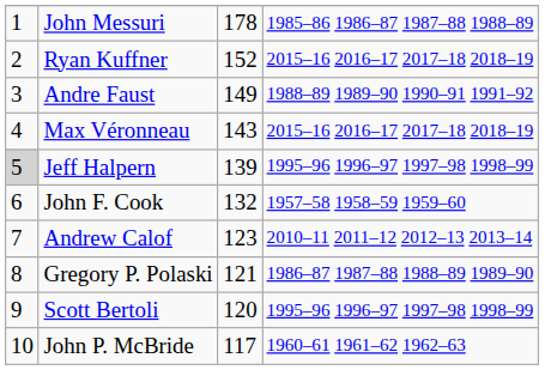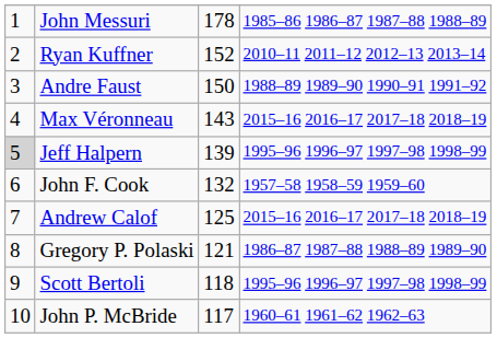Ryan Kuffner | column 4: 2015–16 2016–17 2017–18 2018–19 -> 2010–11 2011–12 2012–13 2013–14
Andre Faust | column 3: 149 -> 150
Andrew Calof | column 3: 123 -> 125
Andrew Calof | column 4: 2010–11 2011–12 2012–13 2013–14 -> 2015–16 2016–17 2017–18 2018–19
Scott Bertoli | column 3: 120 -> 118
